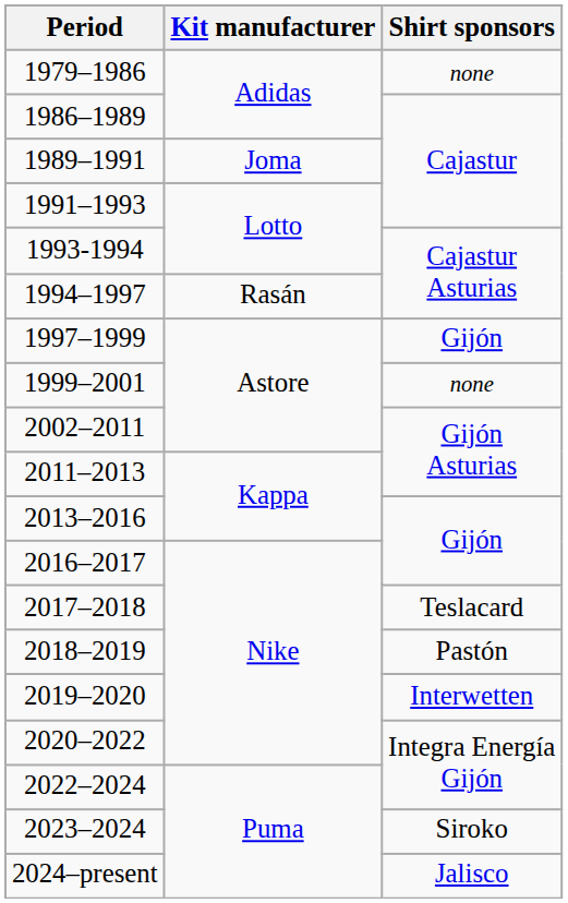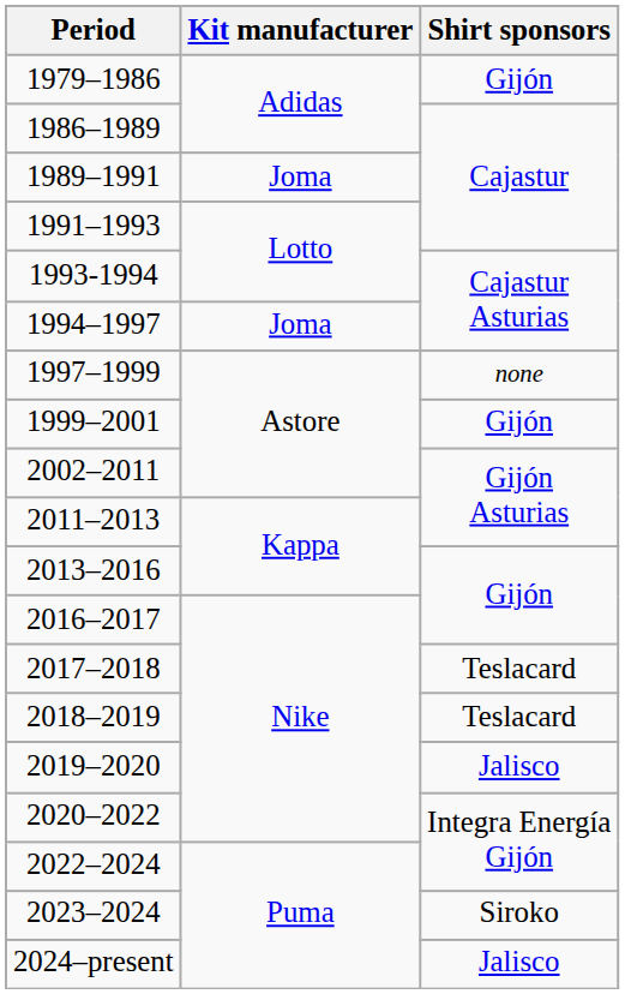1979–1986 | Shirt sponsors: none -> Gijón
1994–1997 | Kit manufacturer: Rasán -> Joma
1997–1999 | Shirt sponsors: Gijón -> none
1999–2001 | Shirt sponsors: none -> Gijón
2018–2019 | Shirt sponsors: Pastón -> Teslacard
2019–2020 | Shirt sponsors: Interwetten -> Jalisco
